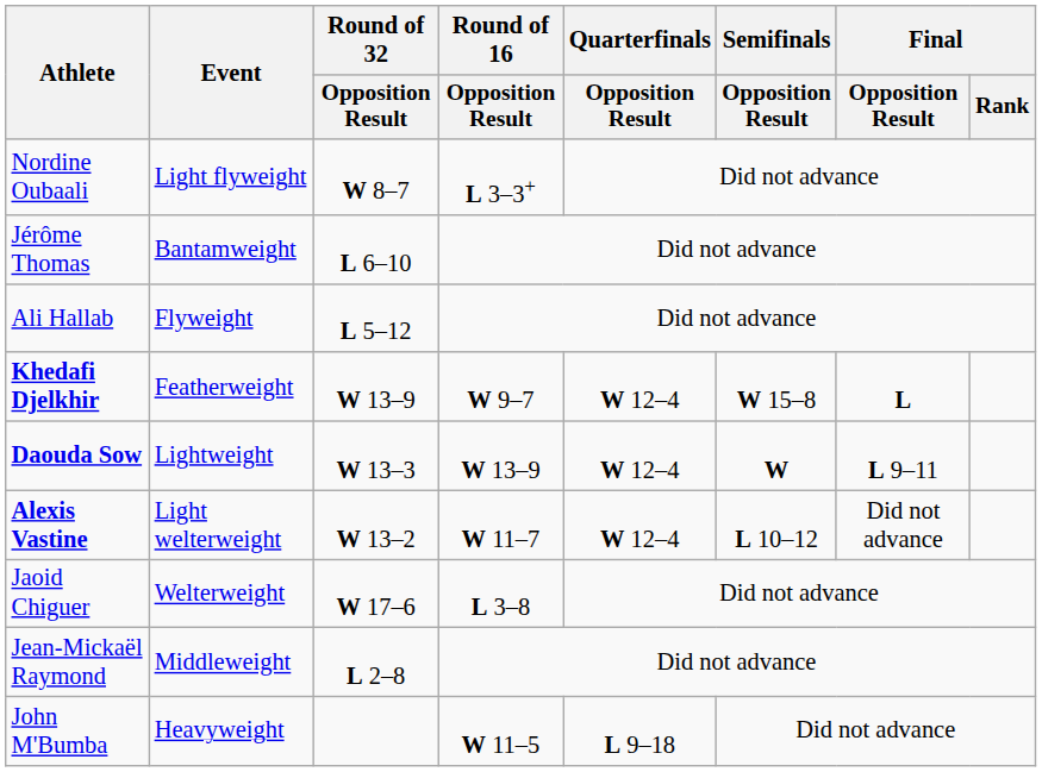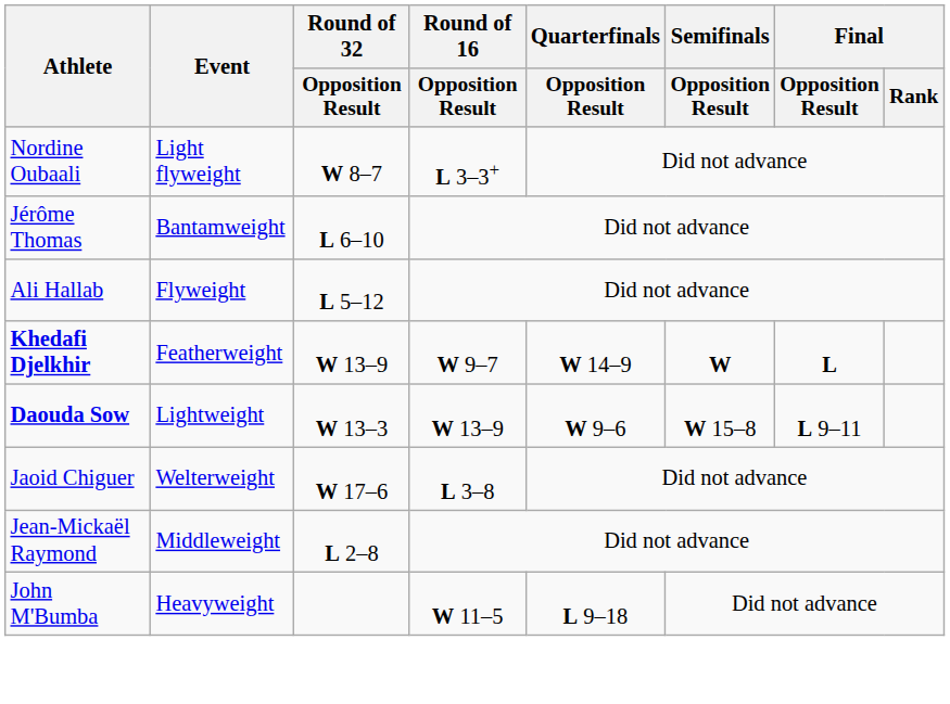Khedafi Djelkhir | Quarterfinals / Opposition Result: W 12–4 -> W 14–9
Khedafi Djelkhir | Semifinals / Opposition Result: W 15–8 -> W
Daouda Sow | Quarterfinals / Opposition Result: W 12–4 -> W 9–6
Daouda Sow | Semifinals / Opposition Result: W -> W 15–8
- row: Alexis Vastine | Light welterweight | W 13–2 | W 11–7 | W 12–4 | L 10–12 | Did not advance
